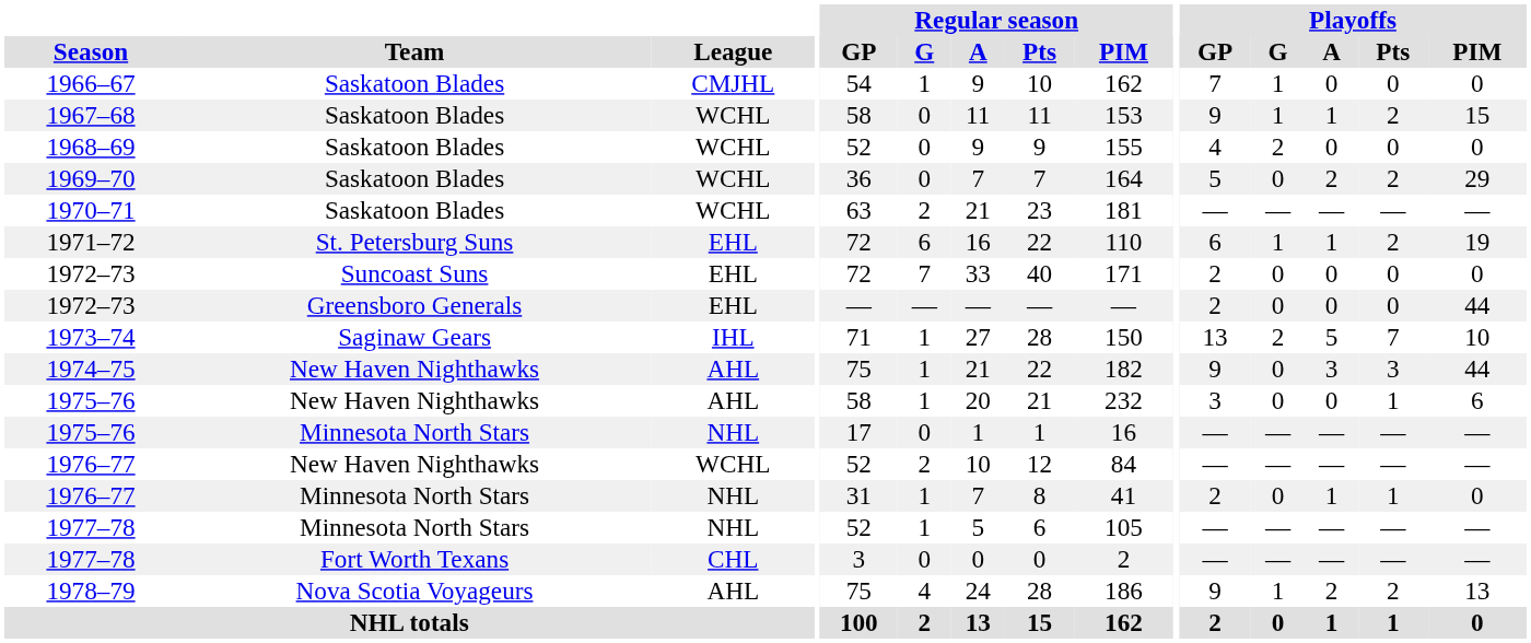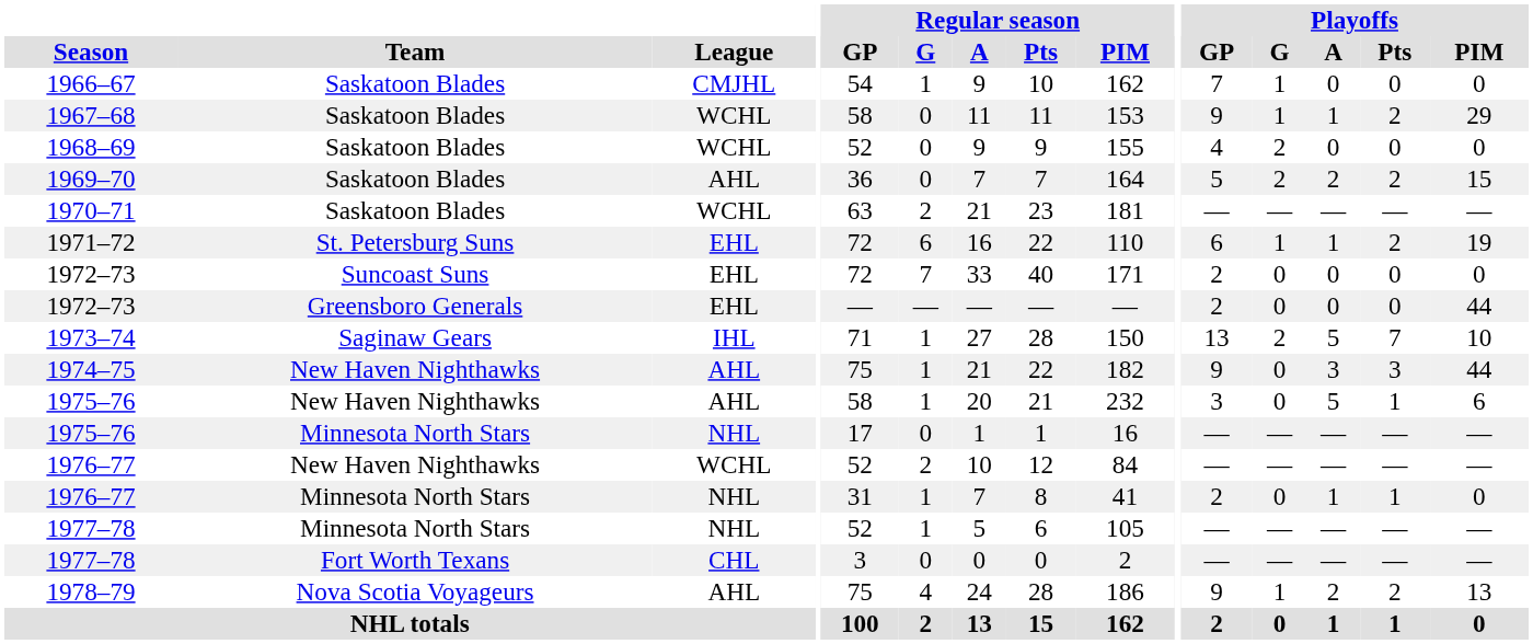1967–68 | Playoffs / PIM: 15 -> 29
1969–70 | League: WCHL -> AHL
1969–70 | Playoffs / G: 0 -> 2
1969–70 | Playoffs / PIM: 29 -> 15
1975–76 / New Haven Nighthawks | Playoffs / A: 0 -> 5
